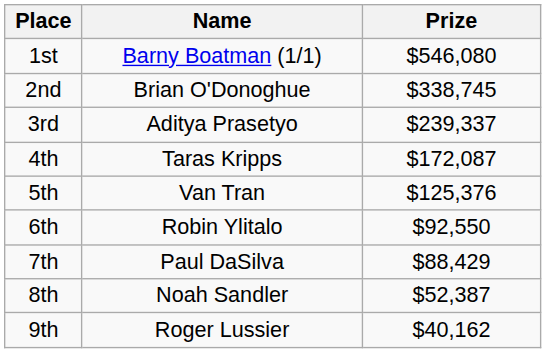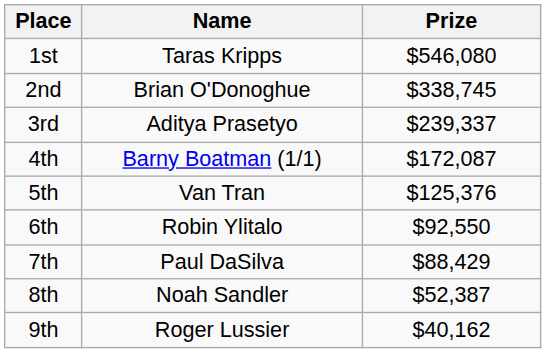1st | Name: Barny Boatman (1/1) -> Taras Kripps
4th | Name: Taras Kripps -> Barny Boatman (1/1)
